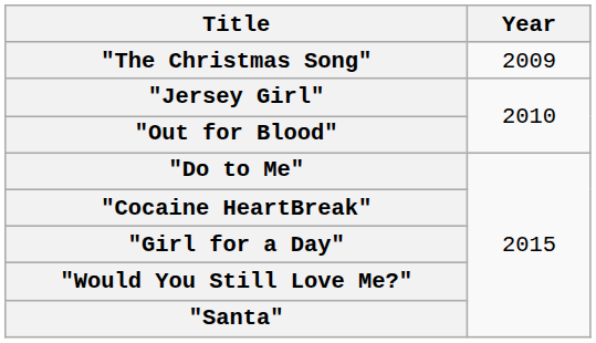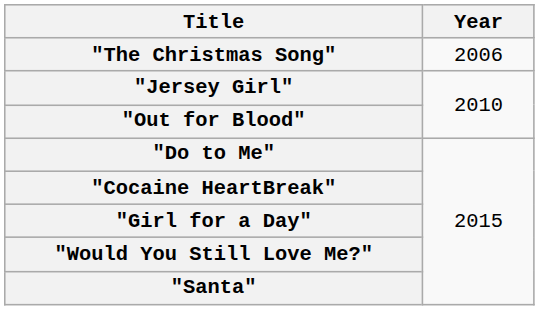"The Christmas Song" | Year: 2009 -> 2006
